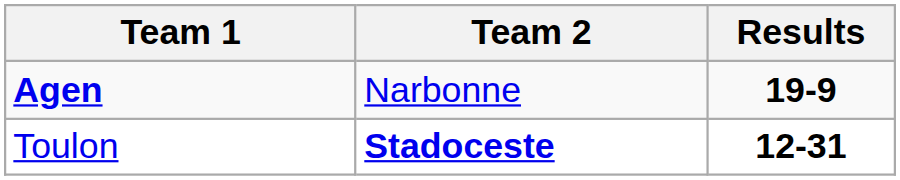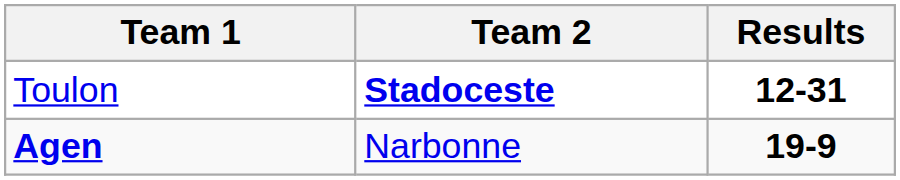rows swapped: Agen <-> Toulon
